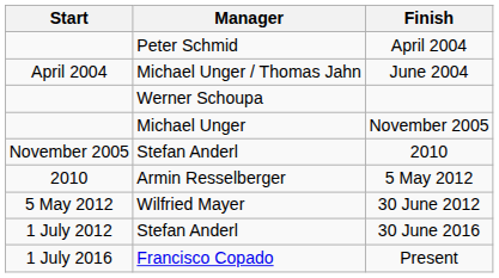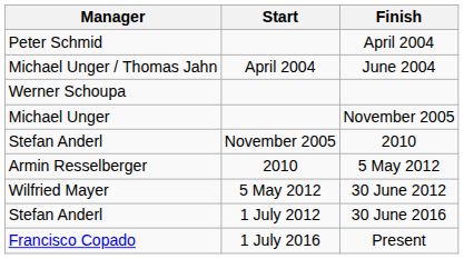columns swapped: Manager <-> Start
